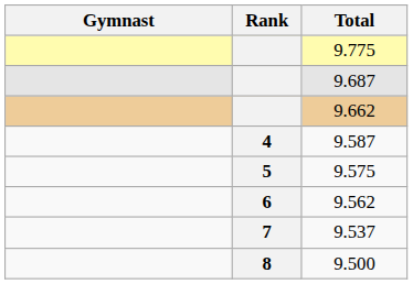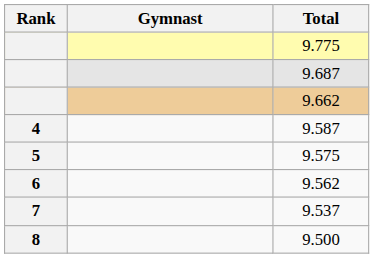columns swapped: Rank <-> Gymnast
